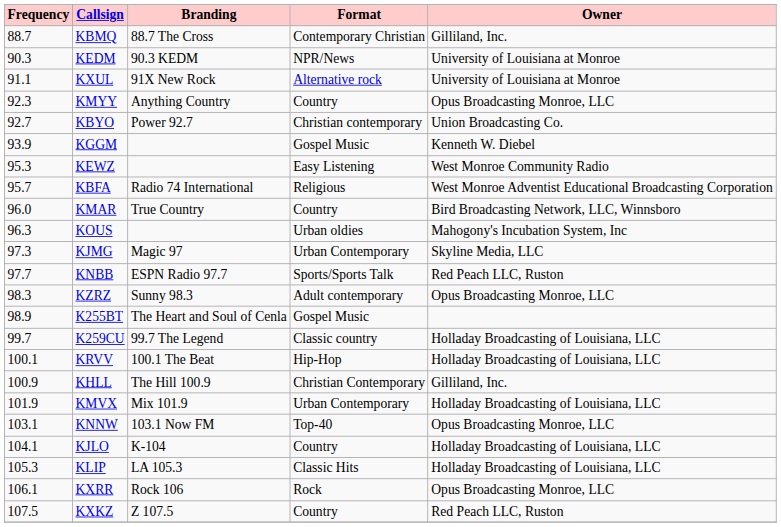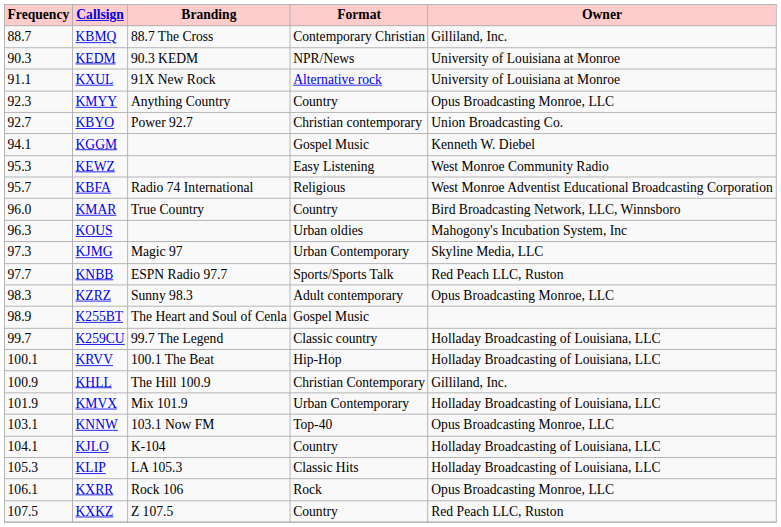KGGM | Frequency: 93.9 -> 94.1
